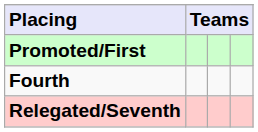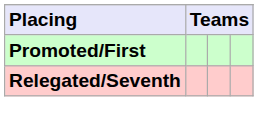- row: Fourth
